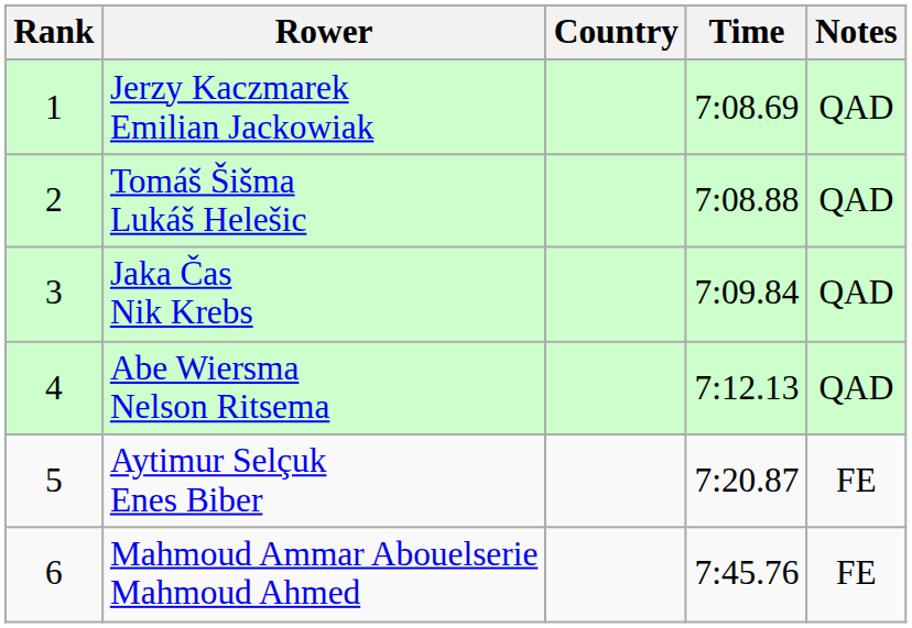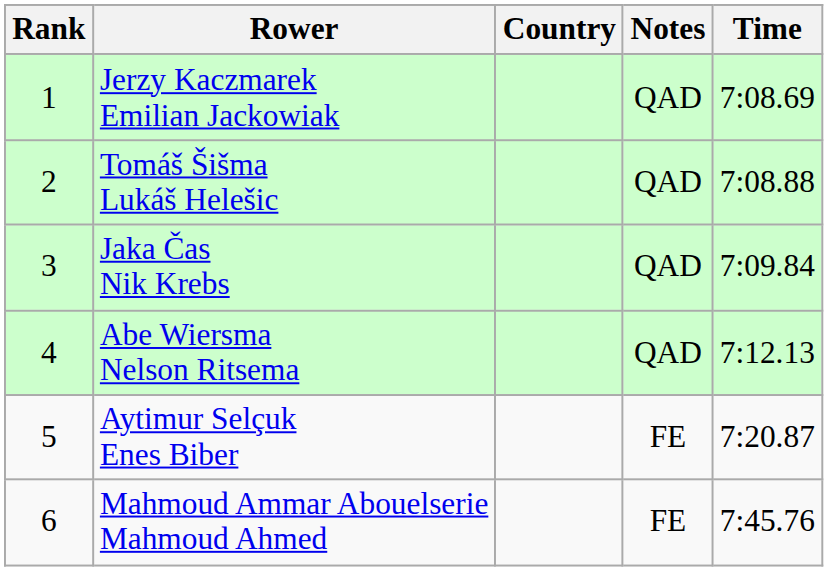columns swapped: Time <-> Notes
